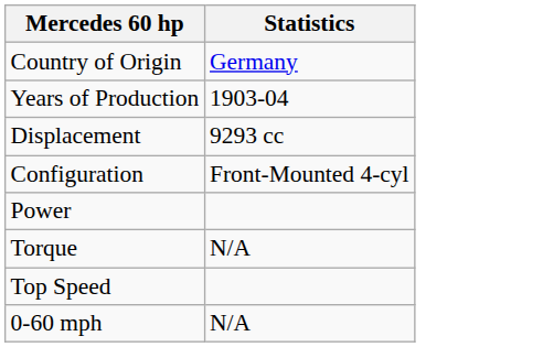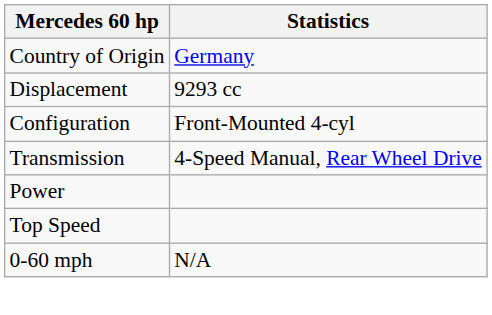- row: Years of Production | 1903-04
+ row: Transmission | 4-Speed Manual, Rear Wheel Drive
- row: Torque | N/A
